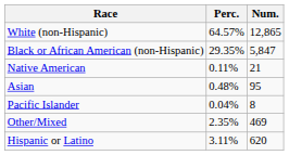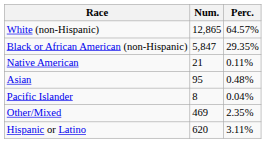columns swapped: Num. <-> Perc.
